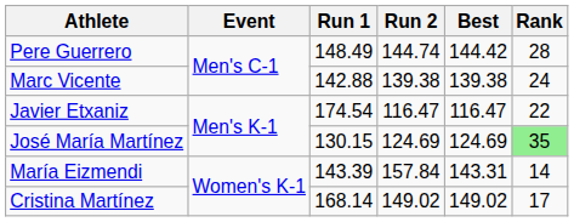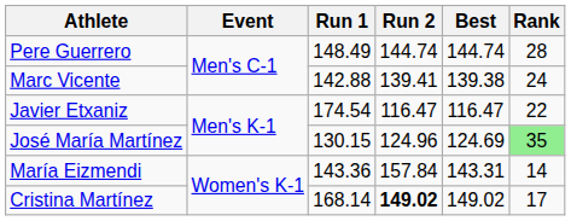Pere Guerrero | Best: 144.42 -> 144.74
Marc Vicente | Run 2: 139.38 -> 139.41
José María Martínez | Run 2: 124.69 -> 124.96
María Eizmendi | Run 1: 143.39 -> 143.36
Cristina Martínez | Run 2: normal -> bold
